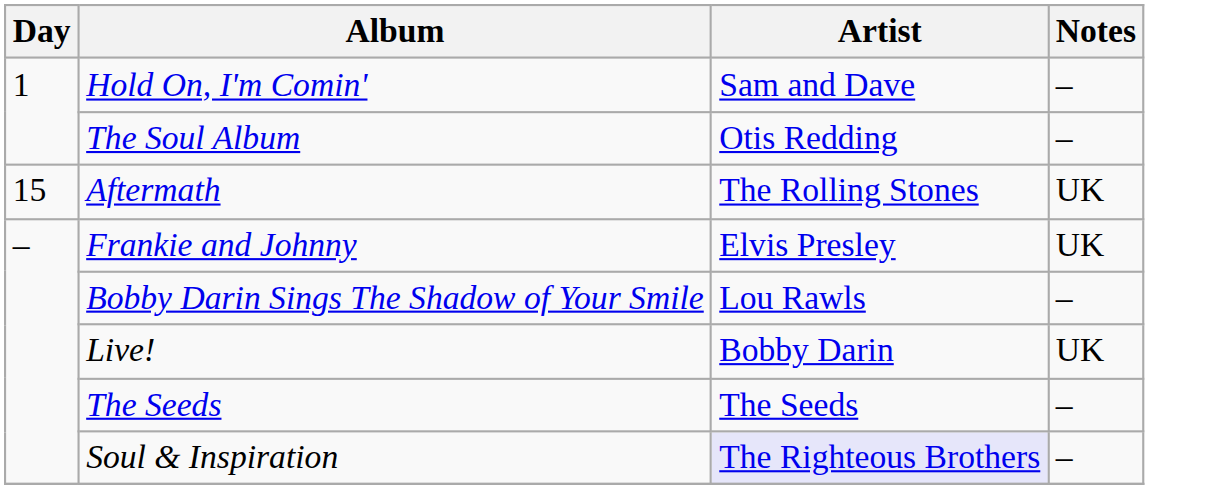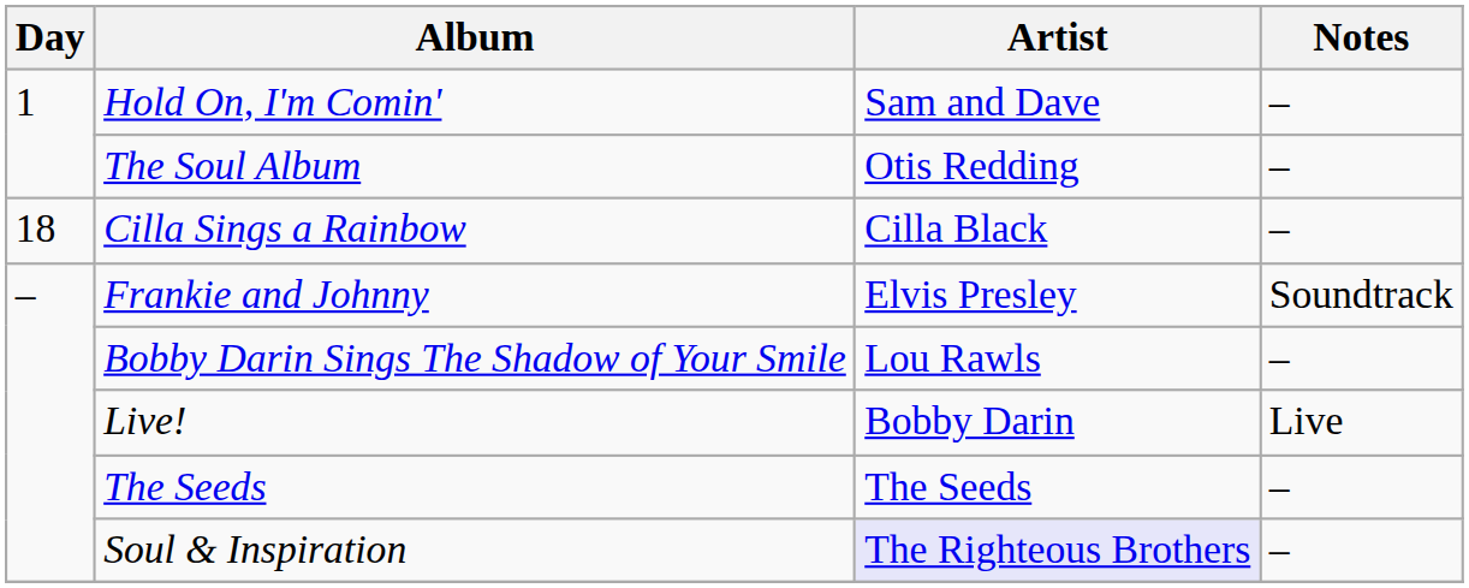- row: 15 | Aftermath | The Rolling Stones | UK
+ row: 18 | Cilla Sings a Rainbow | Cilla Black | –
Frankie and Johnny | Notes: UK -> Soundtrack
Live! | Notes: UK -> Live
